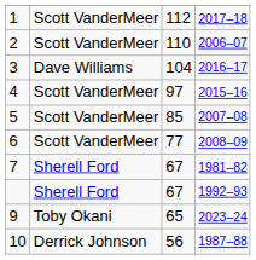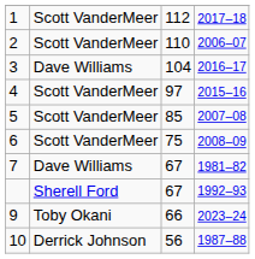6 | column 3: 77 -> 75
7 | column 2: Sherell Ford -> Dave Williams
9 | column 3: 65 -> 66
